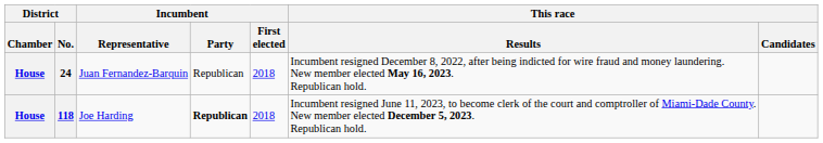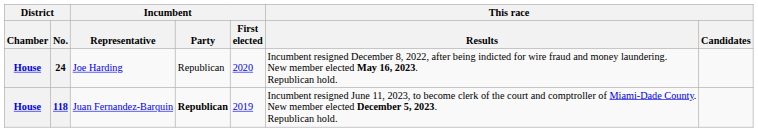24 | Incumbent / Representative: Juan Fernandez-Barquin -> Joe Harding
24 | Incumbent / First elected: 2018 -> 2020
118 | Incumbent / Representative: Joe Harding -> Juan Fernandez-Barquin
118 | Incumbent / First elected: 2018 -> 2019
